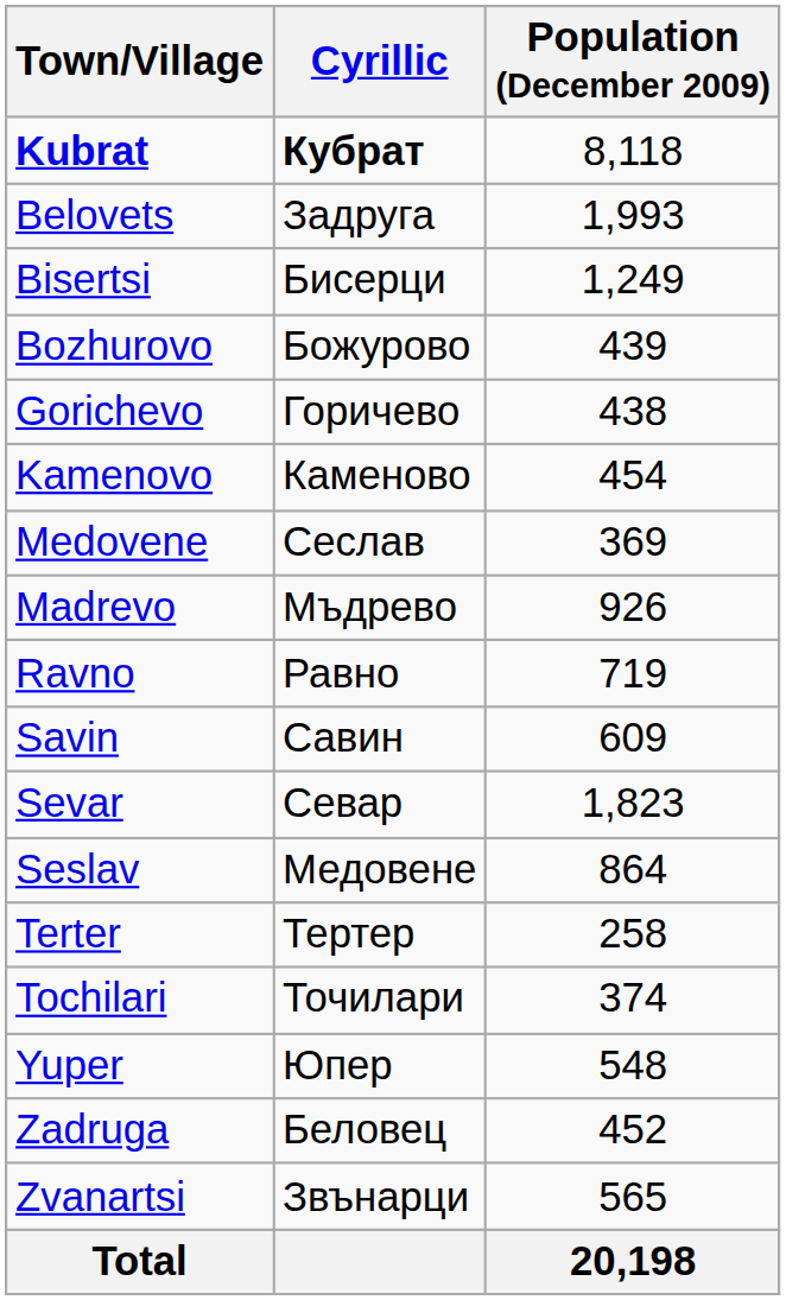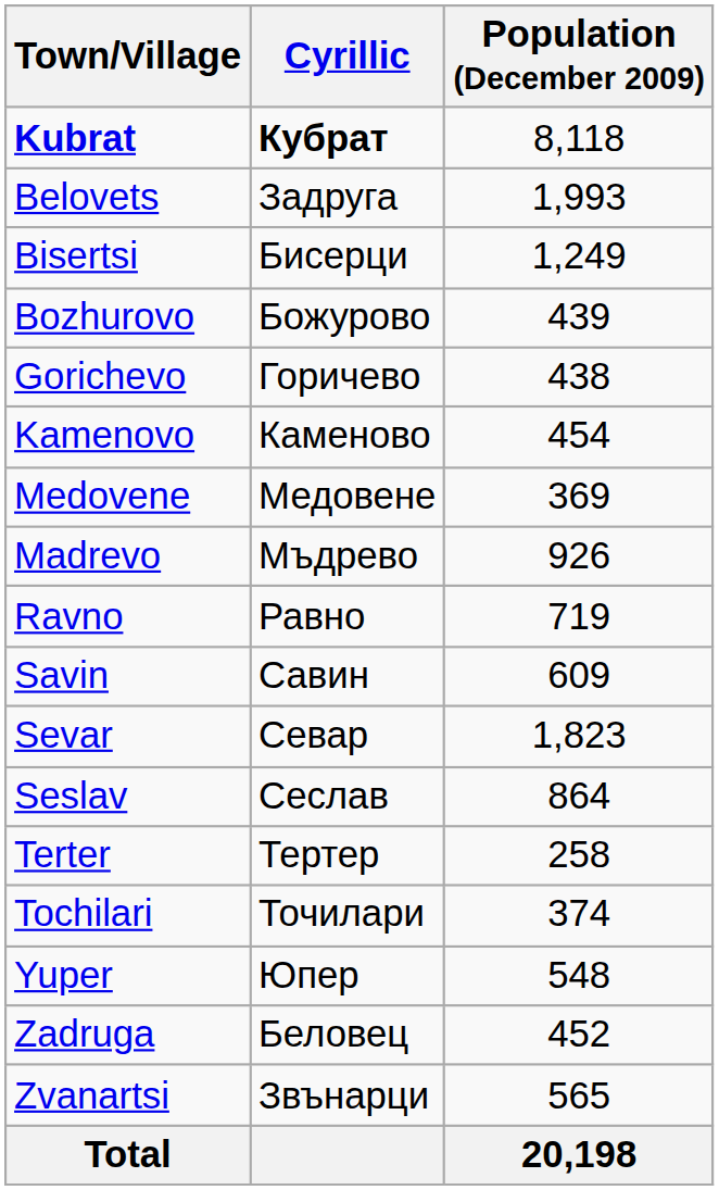Medovene | Cyrillic: Сеслав -> Медовене
Seslav | Cyrillic: Медовене -> Сеслав
